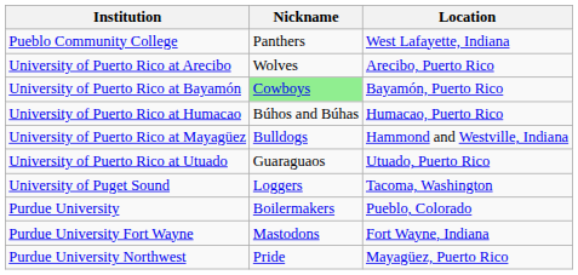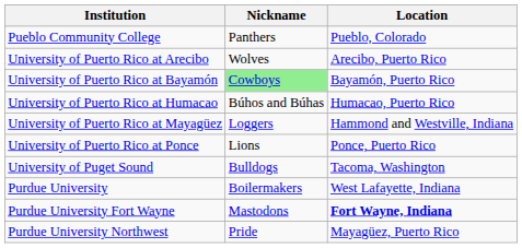Pueblo Community College | Location: West Lafayette, Indiana -> Pueblo, Colorado
University of Puerto Rico at Mayagüez | Nickname: Bulldogs -> Loggers
+ row: University of Puerto Rico at Ponce | Lions | Ponce, Puerto Rico
- row: University of Puerto Rico at Utuado | Guaraguaos | Utuado, Puerto Rico
University of Puget Sound | Nickname: Loggers -> Bulldogs
Purdue University | Location: Pueblo, Colorado -> West Lafayette, Indiana
Purdue University Fort Wayne | Location: normal -> bold
